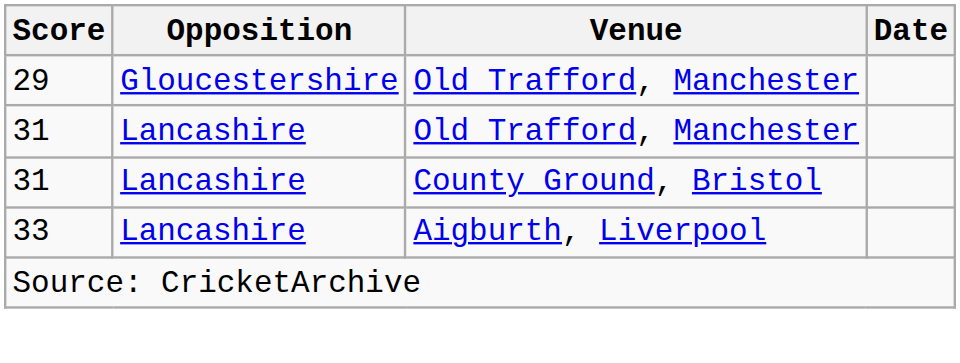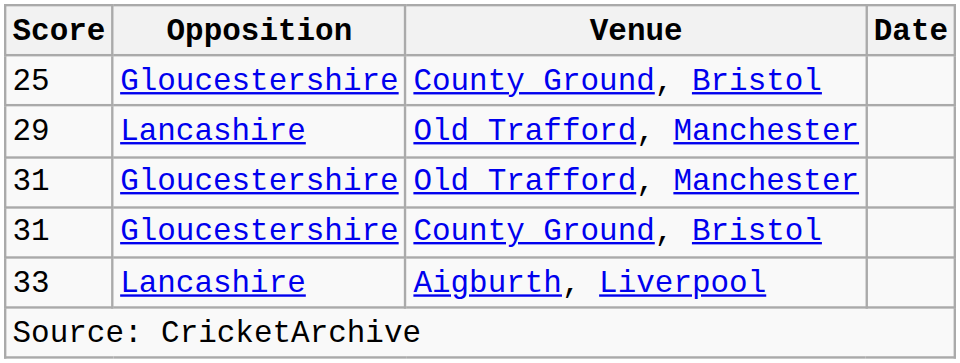+ row: 25 | Gloucestershire | County Ground, Bristol
29 | Opposition: Gloucestershire -> Lancashire
31 / Old Trafford, Manchester | Opposition: Lancashire -> Gloucestershire
31 / County Ground, Bristol | Opposition: Lancashire -> Gloucestershire
